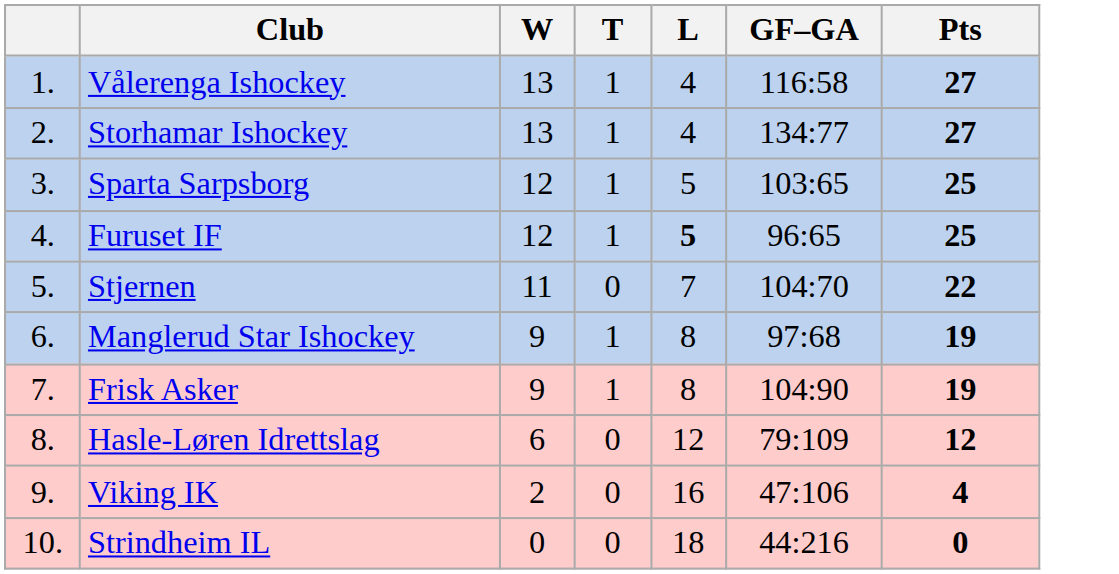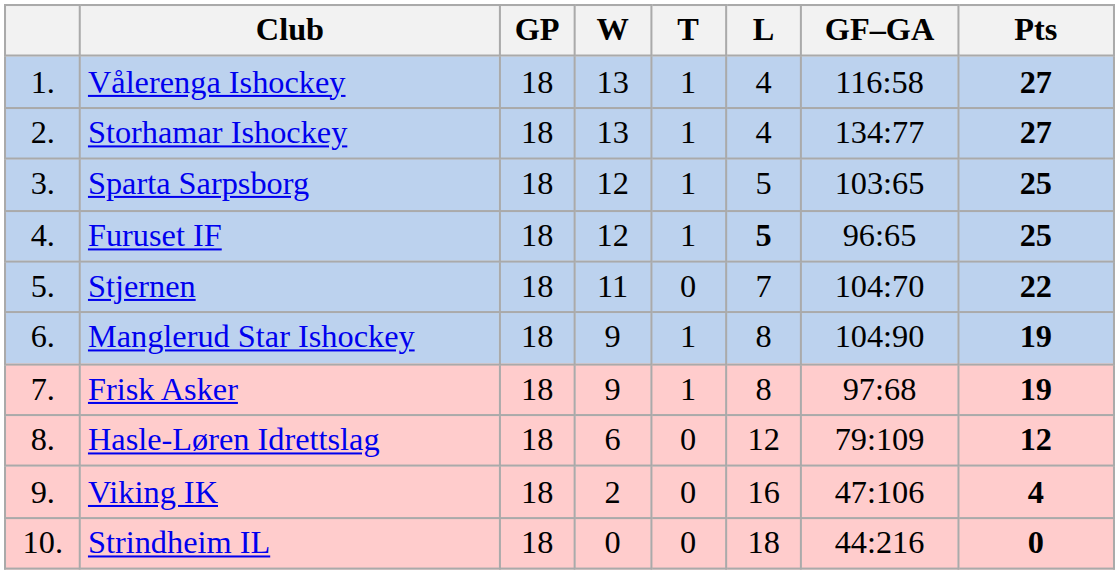+ column: GP | 18 | 18 | 18 | 18 | 18 | 18 | 18 | 18 | 18 | 18
Manglerud Star Ishockey | GF–GA: 97:68 -> 104:90
Frisk Asker | GF–GA: 104:90 -> 97:68
